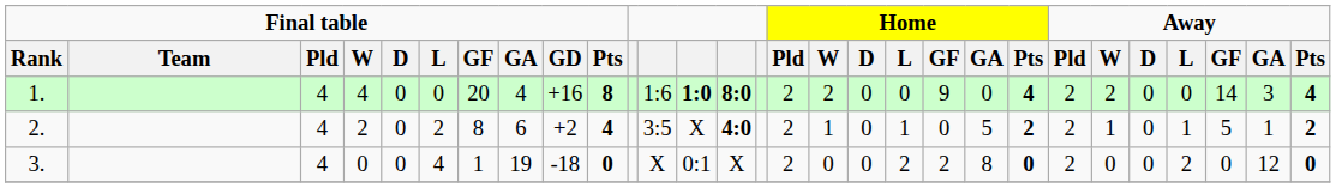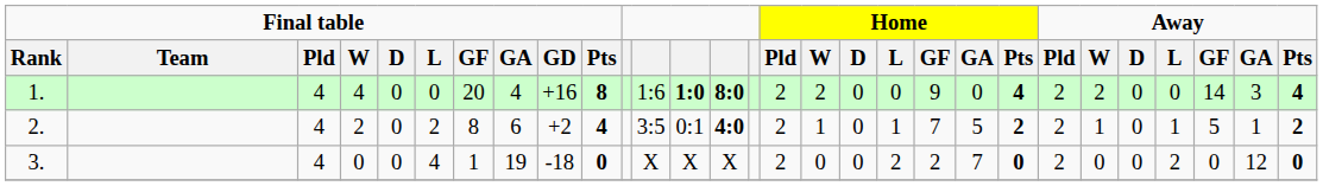2. | column 13: X -> 0:1
2. | Home / GF: 0 -> 7
3. | column 13: 0:1 -> X
3. | Home / GA: 8 -> 7
